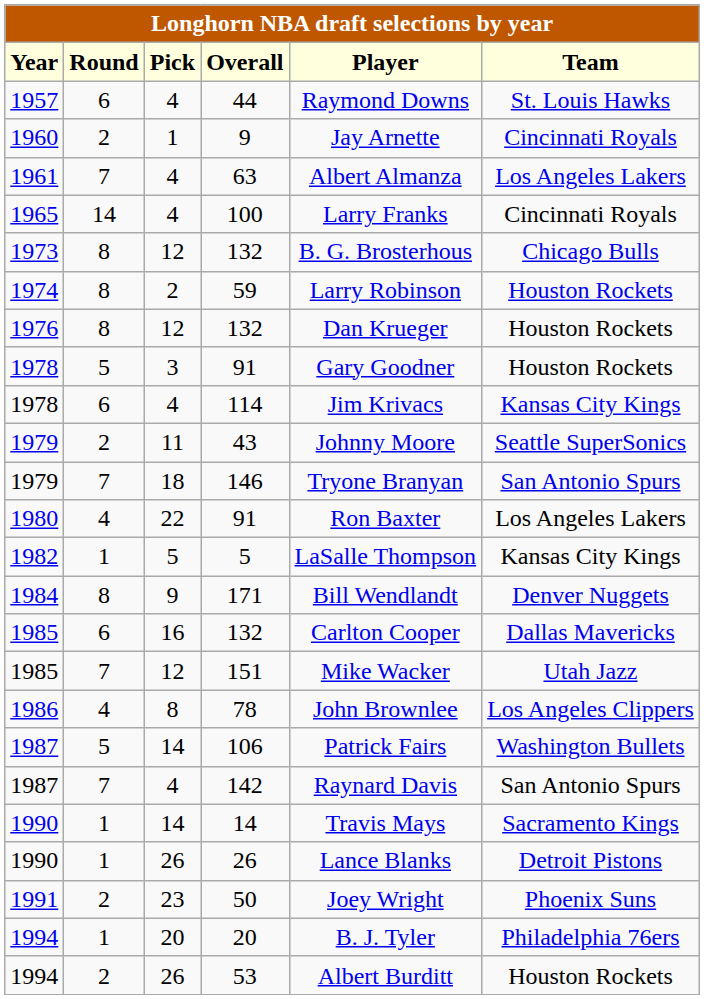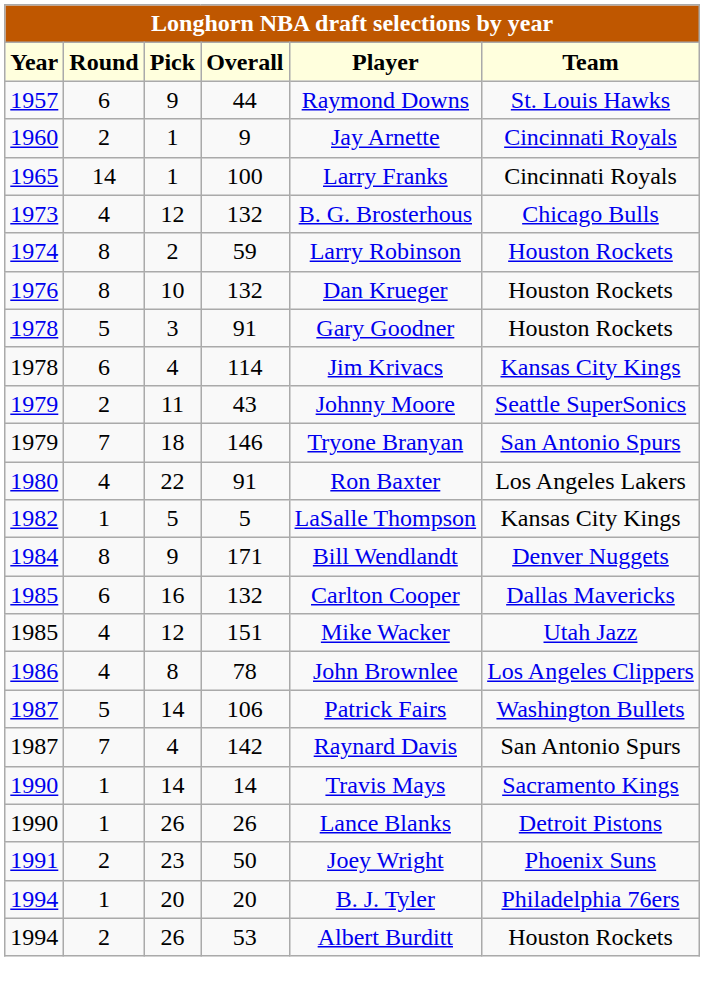44 | Pick: 4 -> 9
- row: 1961 | 7 | 4 | 63 | Albert Almanza | Los Angeles Lakers
100 | Pick: 4 -> 1
1973 / 132 | Round: 8 -> 4
1976 / 132 | Pick: 12 -> 10
151 | Round: 7 -> 4
